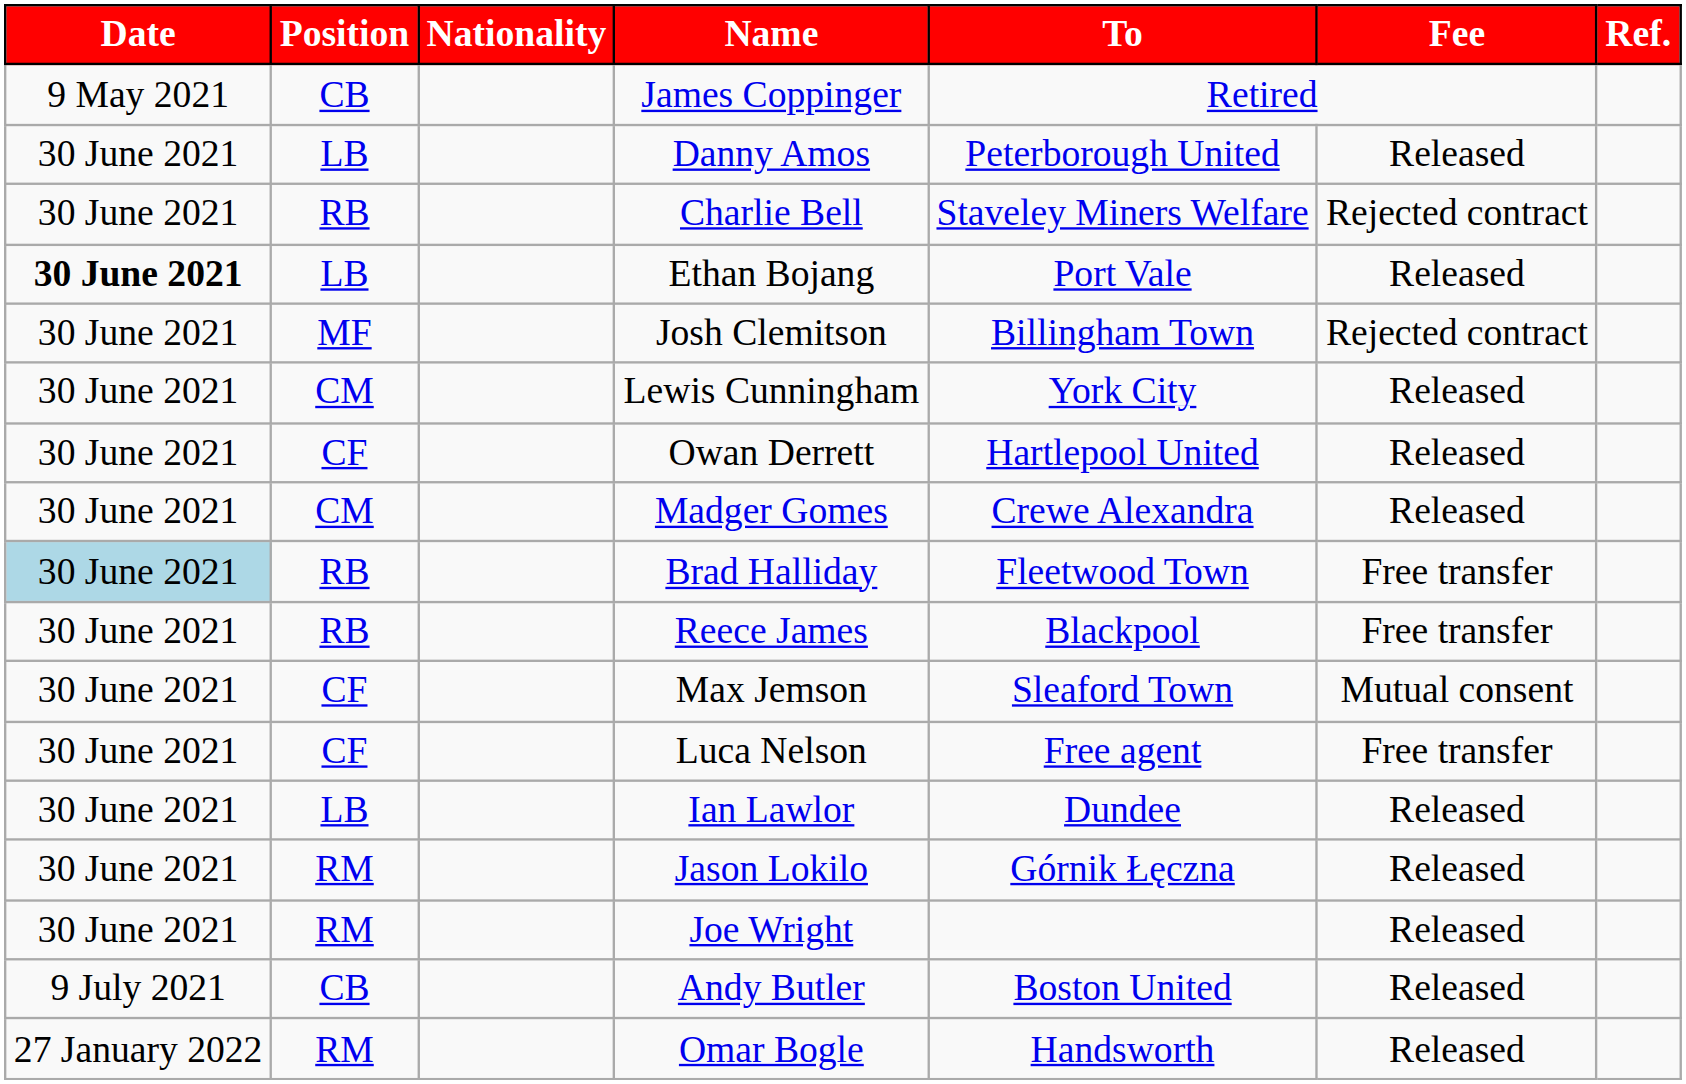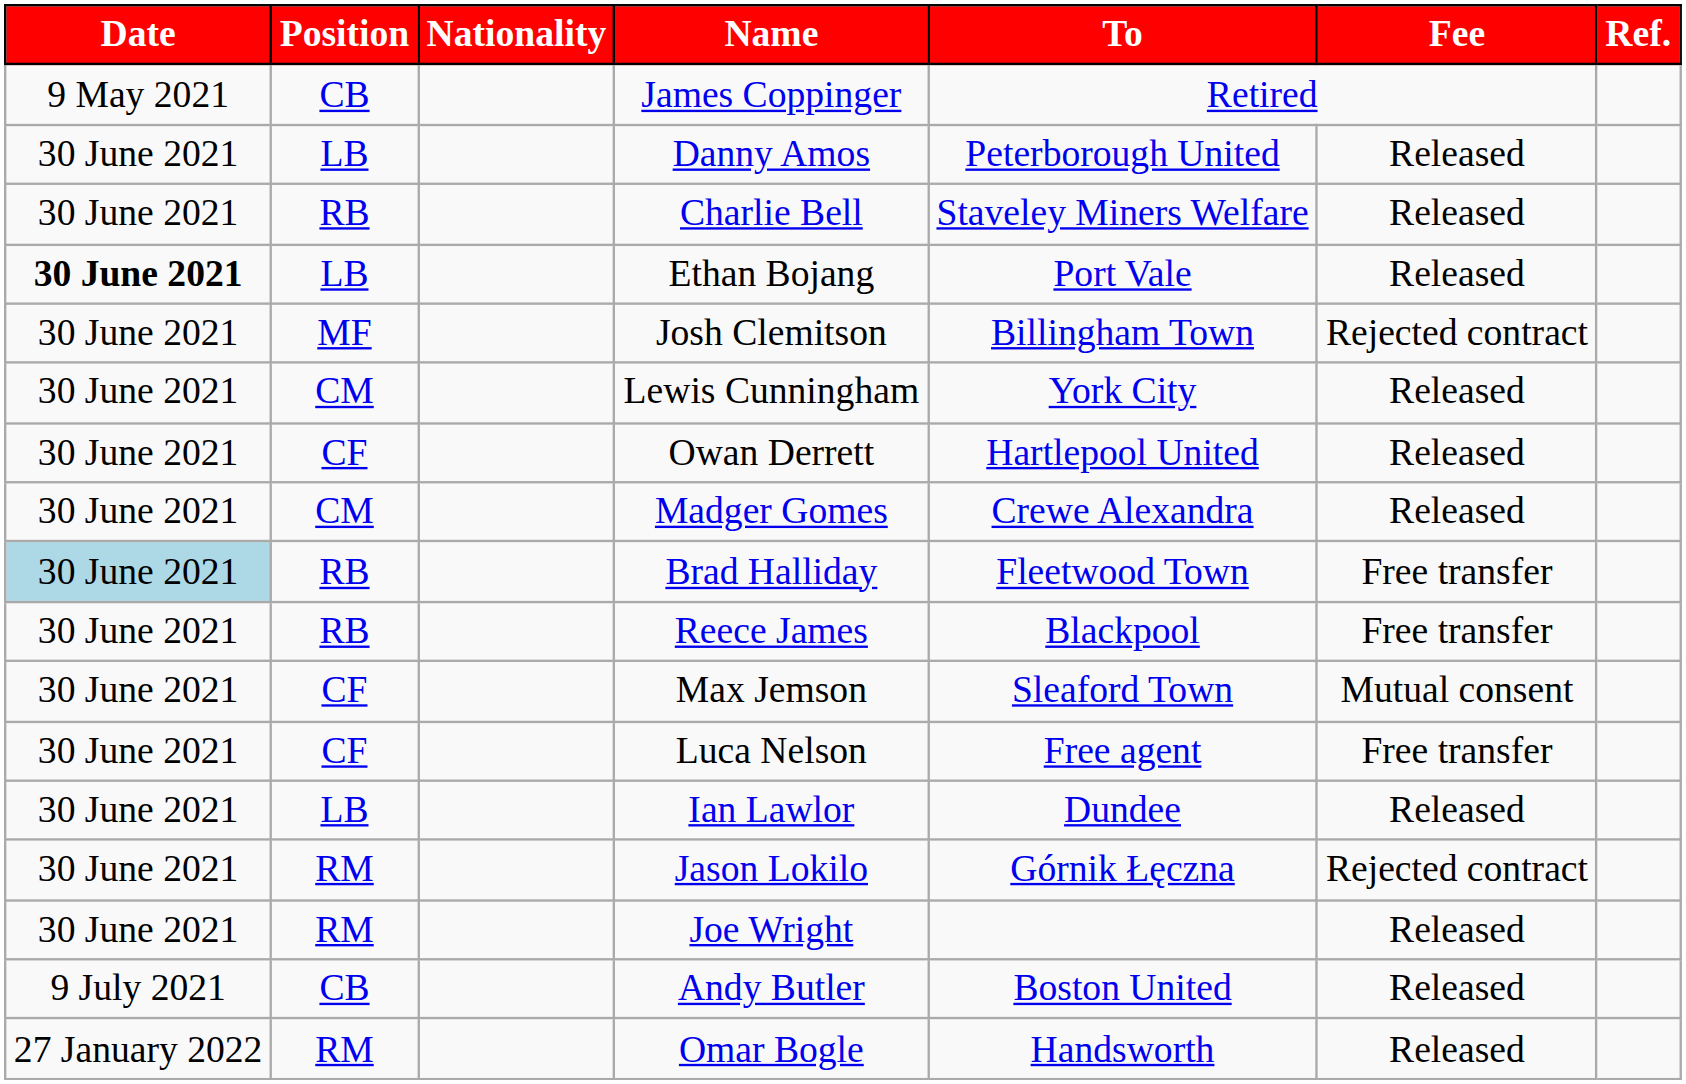Charlie Bell | Fee: Rejected contract -> Released
Jason Lokilo | Fee: Released -> Rejected contract
